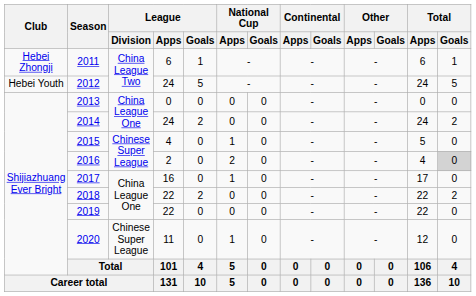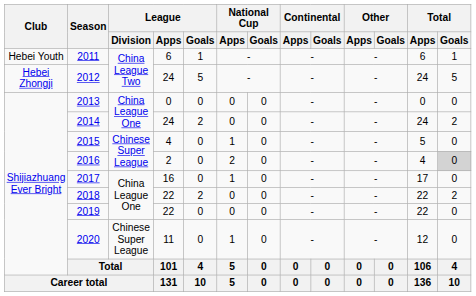2011 | Club: Hebei Zhongji -> Hebei Youth
2012 | Club: Hebei Youth -> Hebei Zhongji
